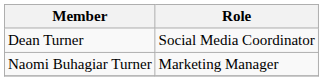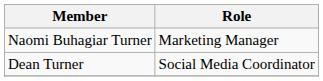rows swapped: Naomi Buhagiar Turner <-> Dean Turner
